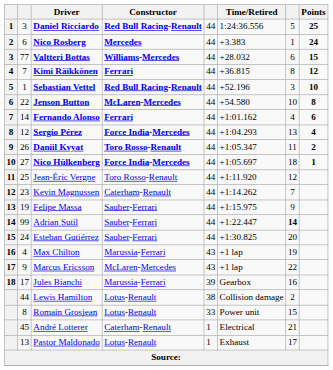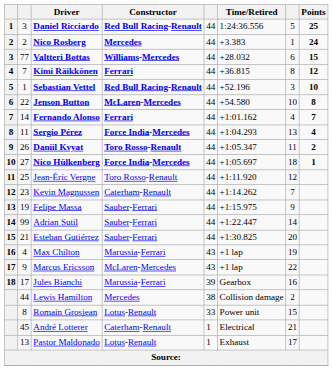Nico Rosberg | column 2: 6 -> 2
Fernando Alonso | Points: 6 -> 7
Sergio Pérez | column 2: 12 -> 11
Adrian Sutil | column 7: bold -> normal
Esteban Gutiérrez | column 2: 24 -> 21
Lewis Hamilton | Constructor: Lotus-Renault -> Mercedes
